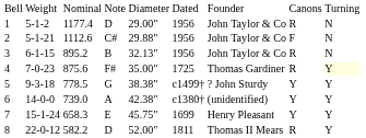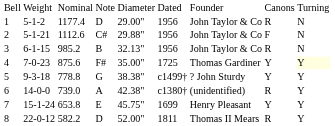3 | column 3: 895.2 -> 985.2
4 | column 8: R -> Y
5 | column 3: 778.5 -> 778.8
6 | column 8: Y -> R
7 | column 3: 658.3 -> 653.8
